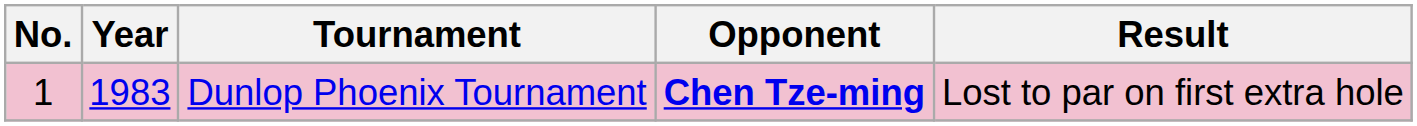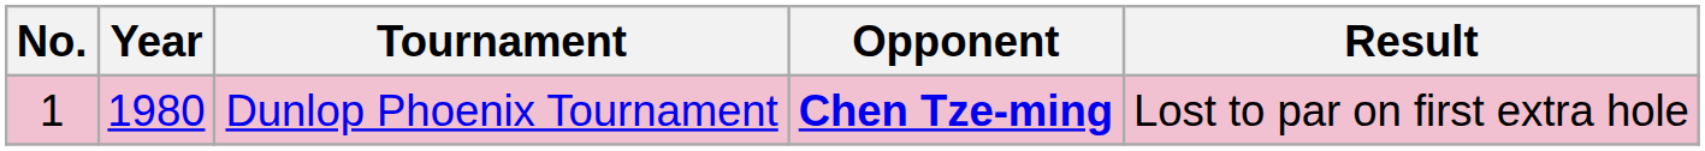Dunlop Phoenix Tournament | Year: 1983 -> 1980
